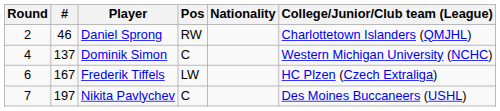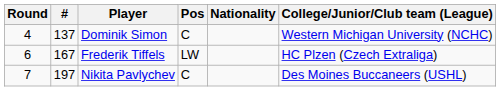- row: 2 | 46 | Daniel Sprong | RW | Charlottetown Islanders (QMJHL)
